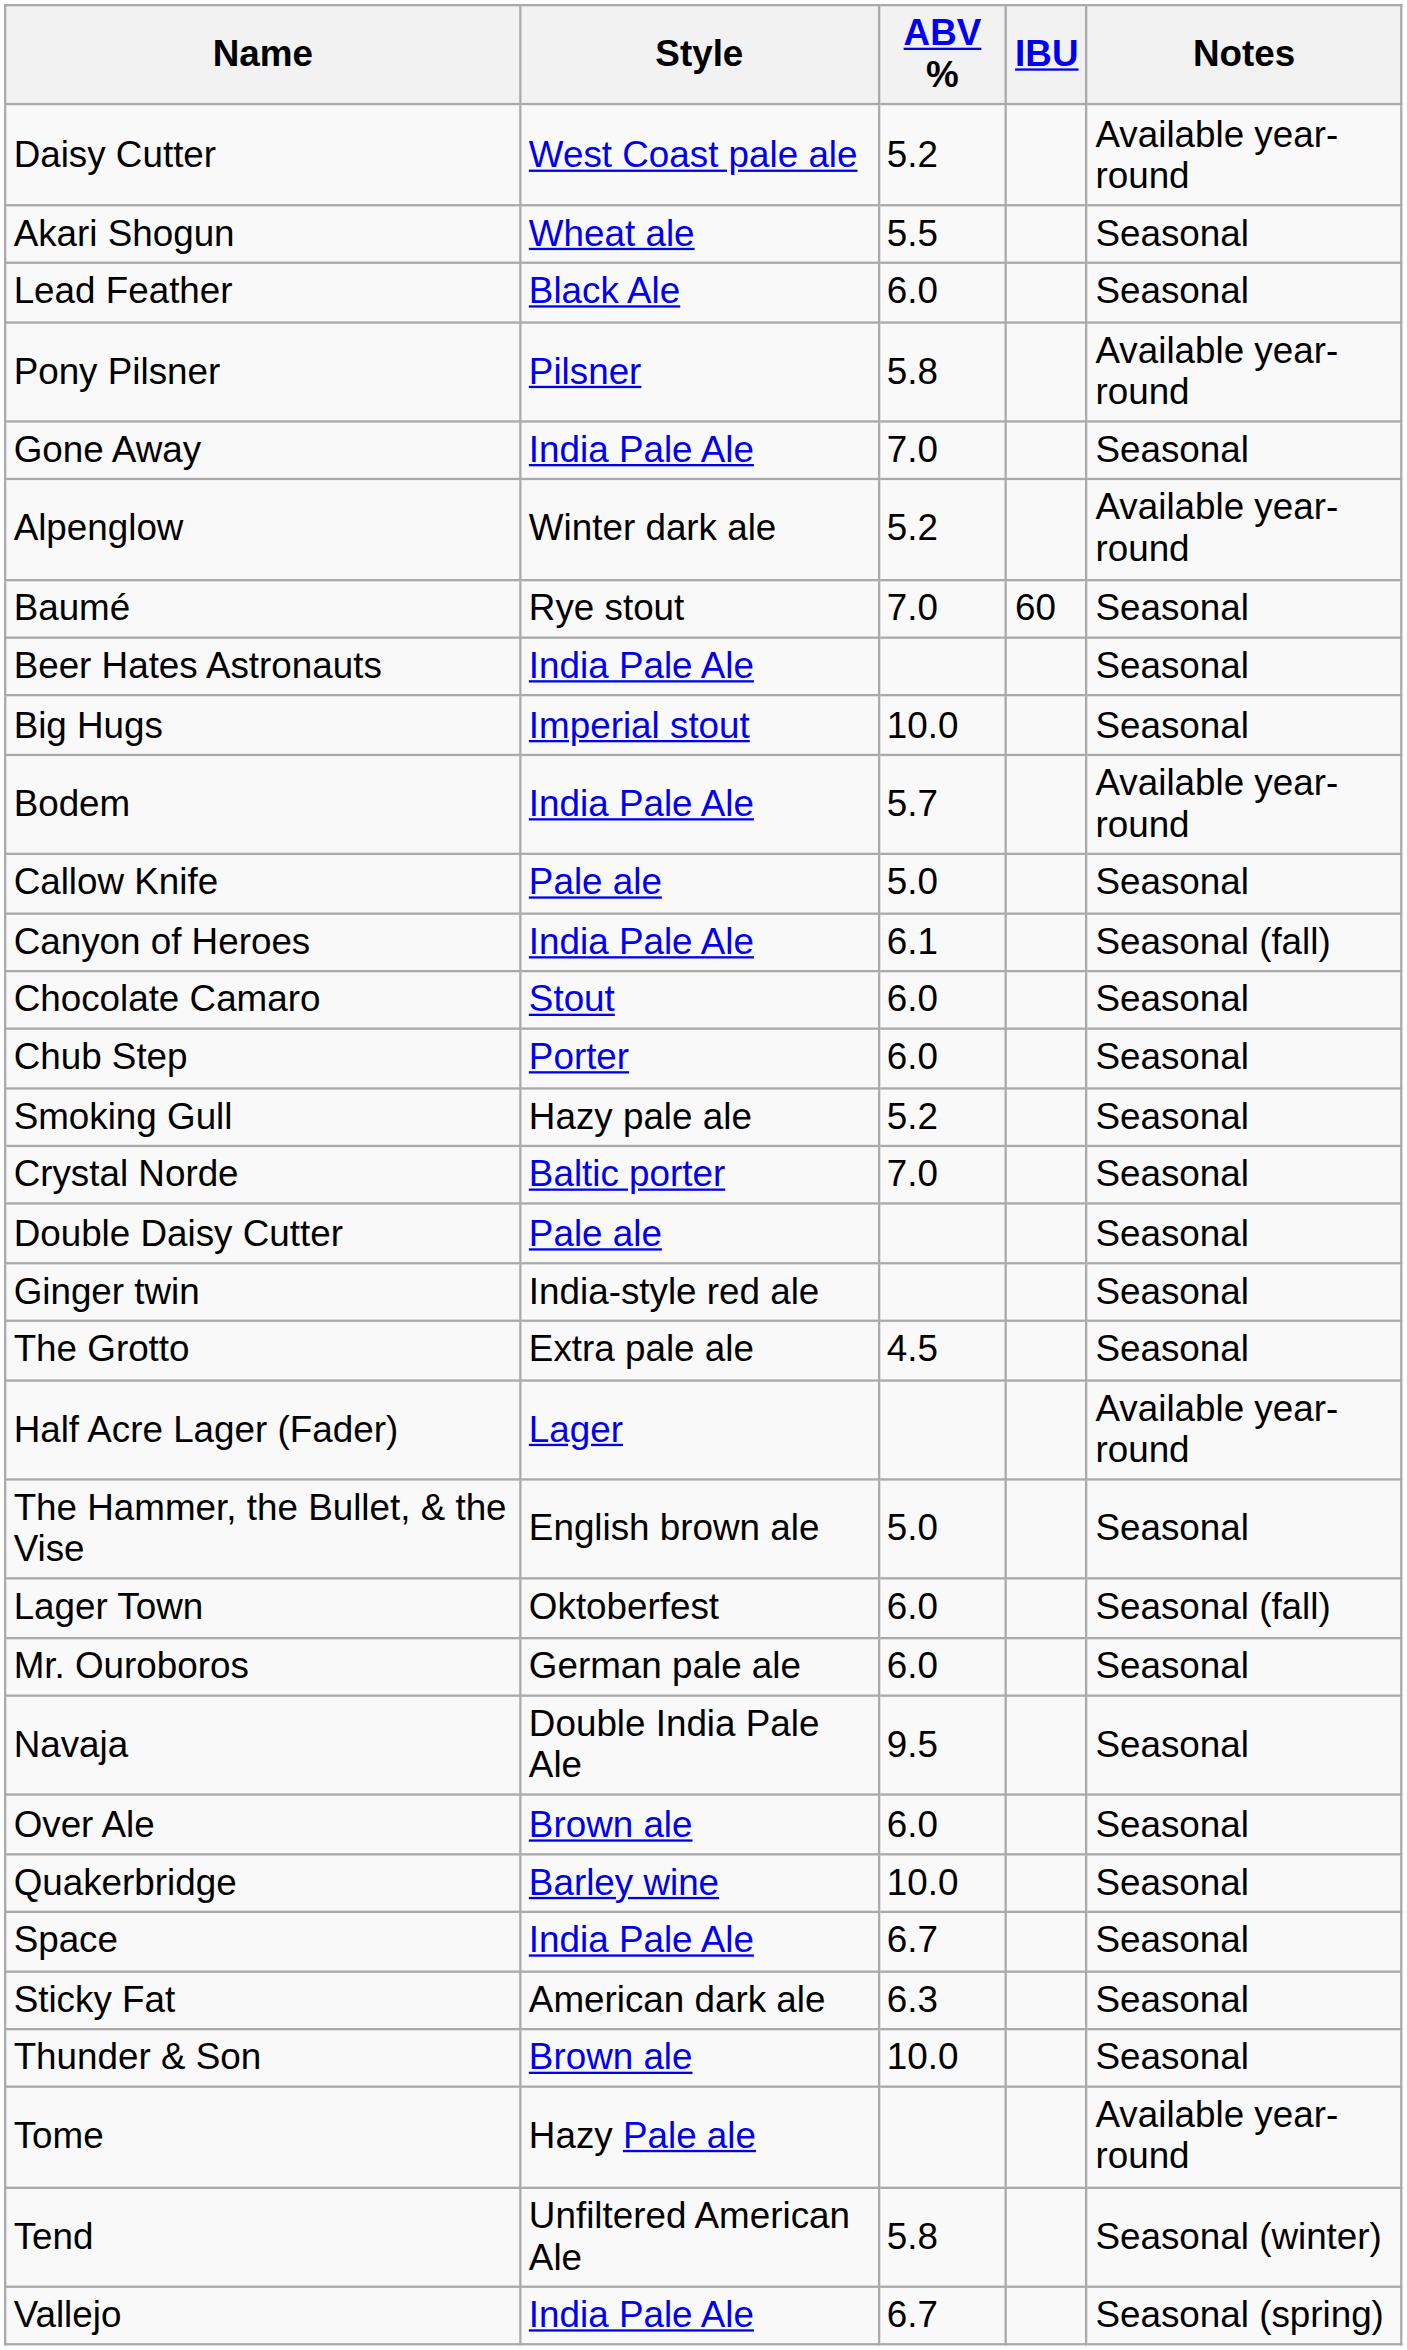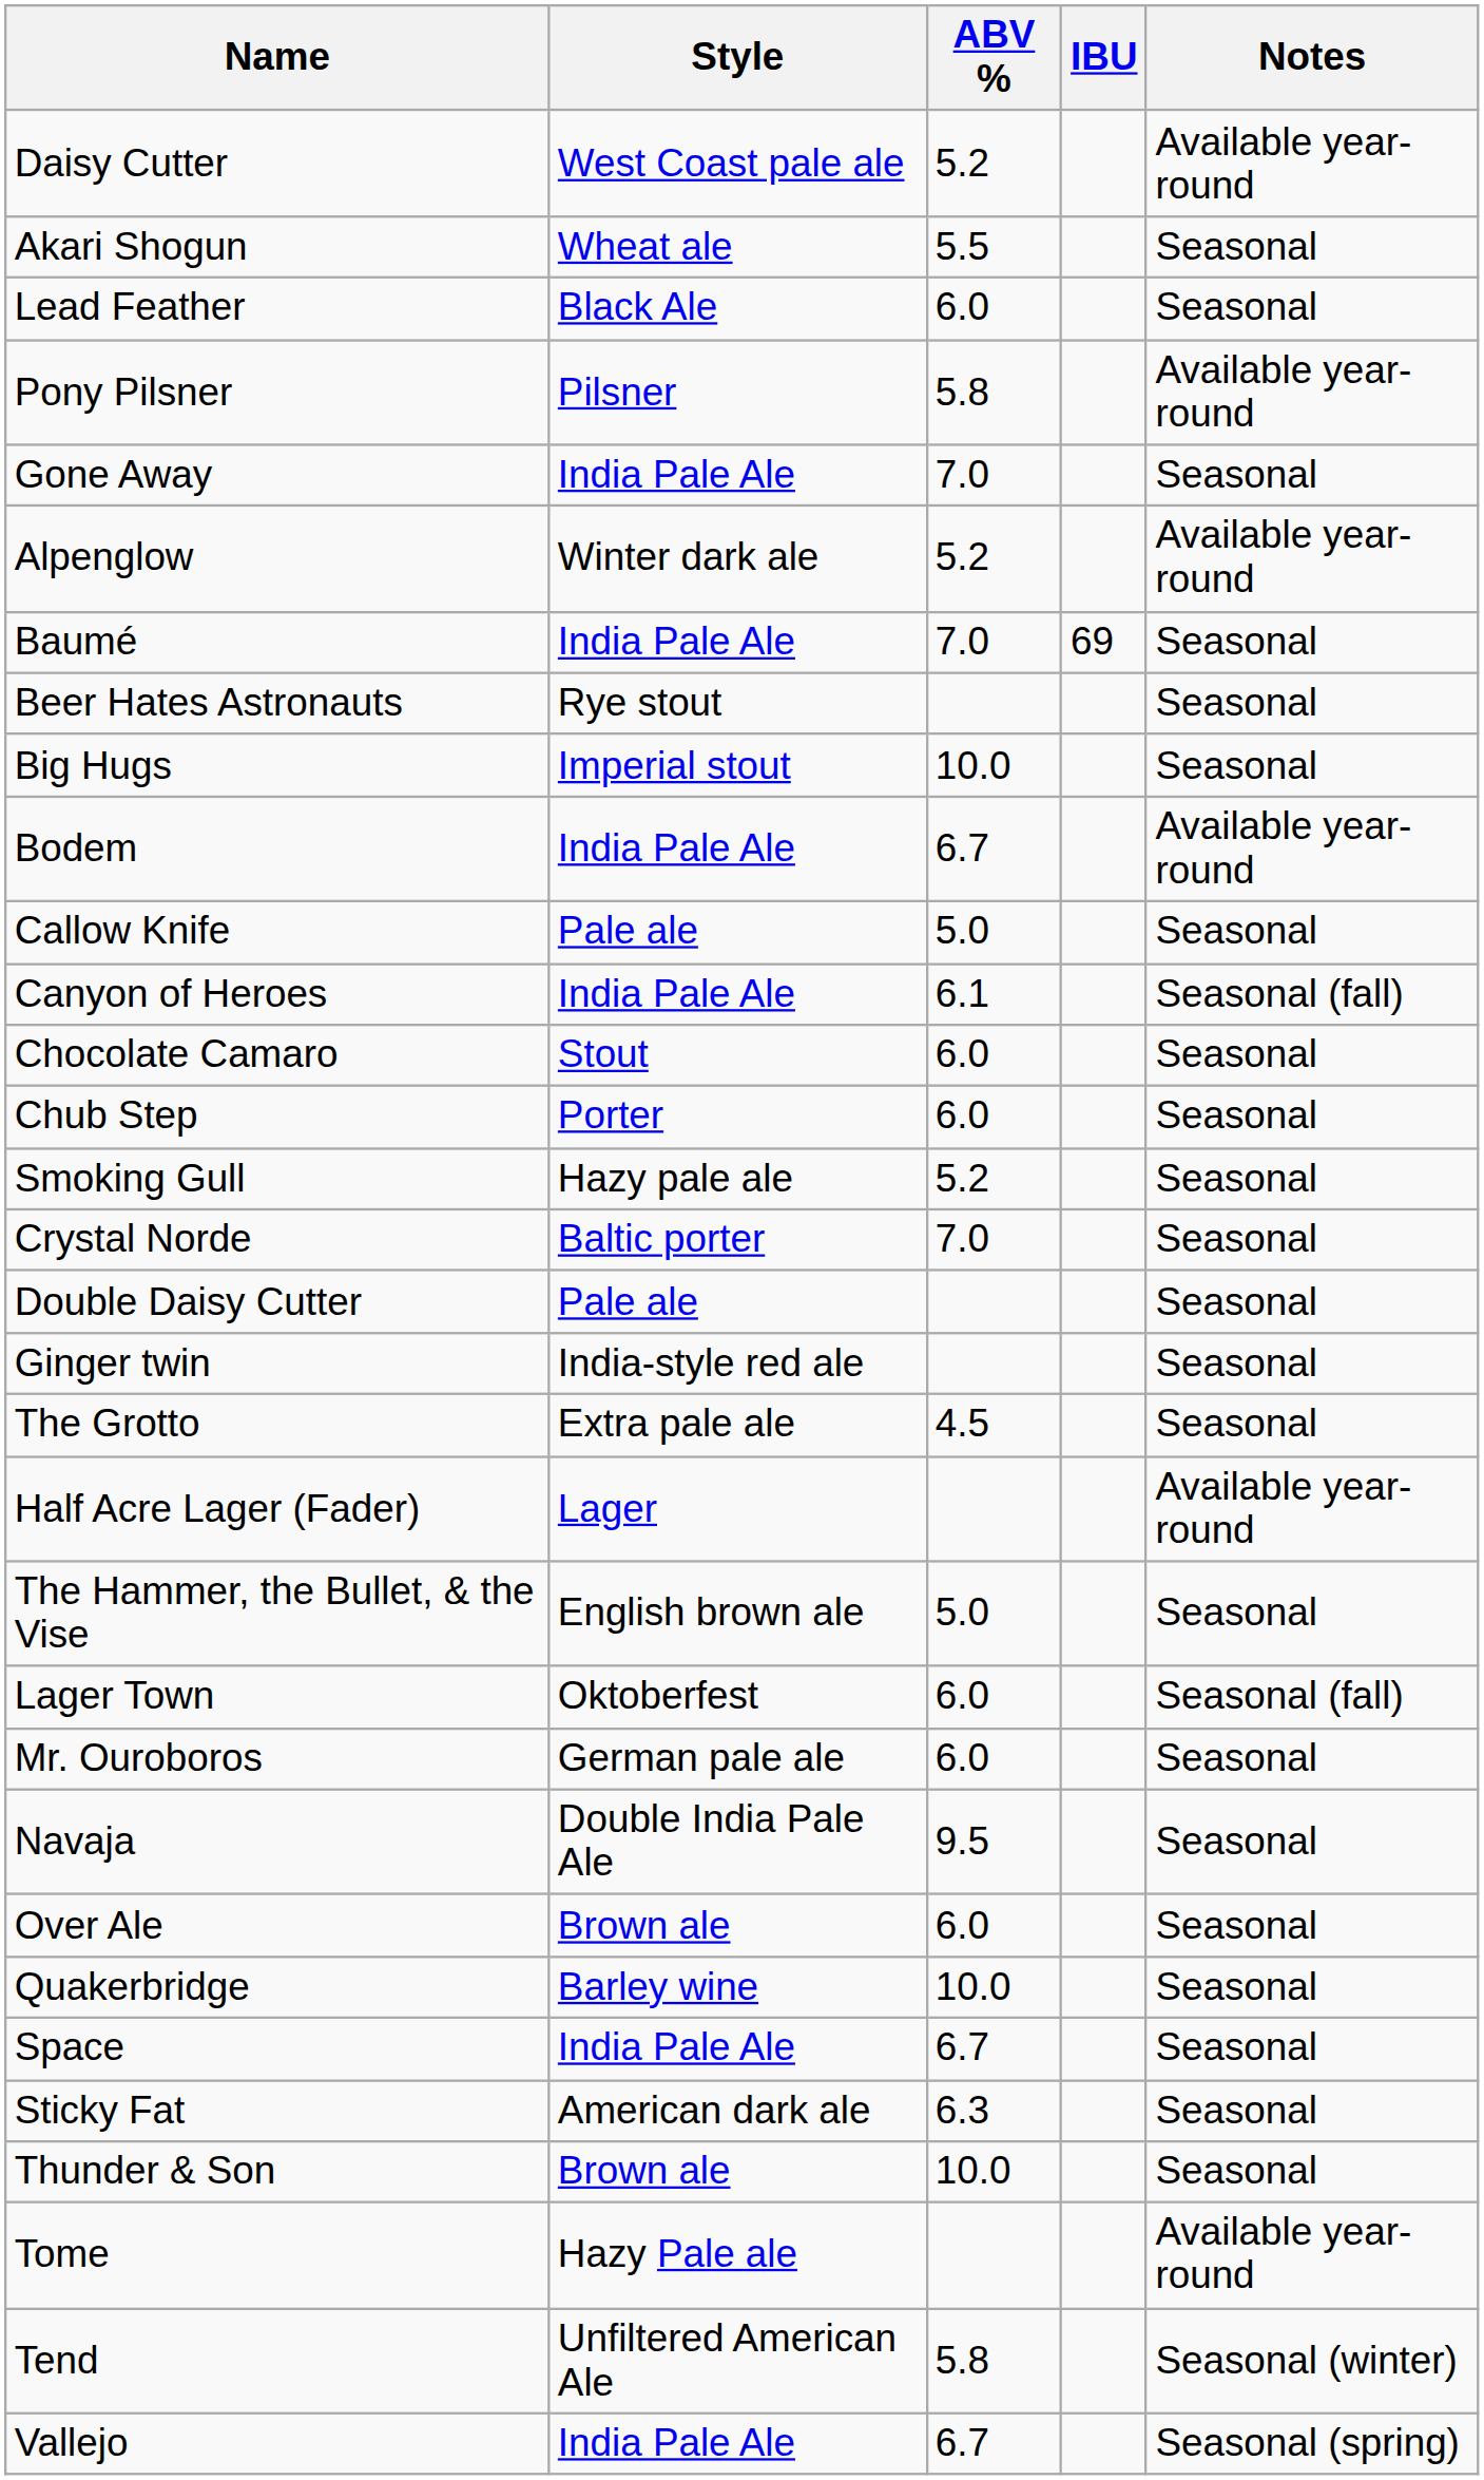Baumé | Style: Rye stout -> India Pale Ale
Baumé | IBU: 60 -> 69
Beer Hates Astronauts | Style: India Pale Ale -> Rye stout
Bodem | ABV %: 5.7 -> 6.7
